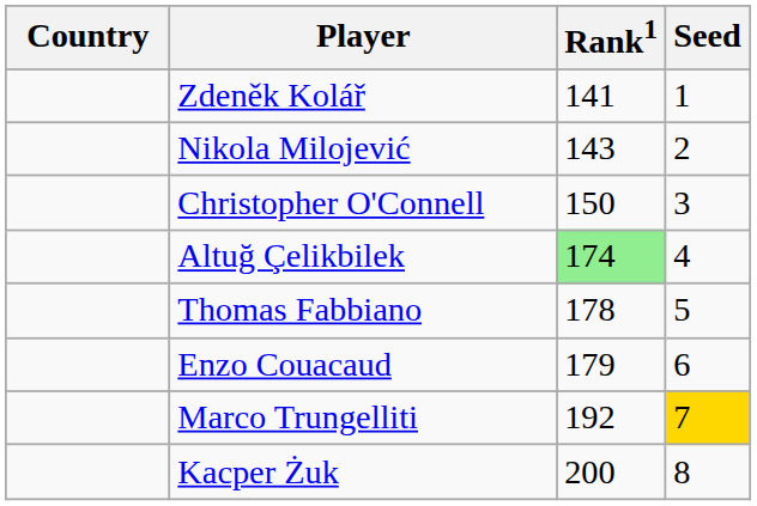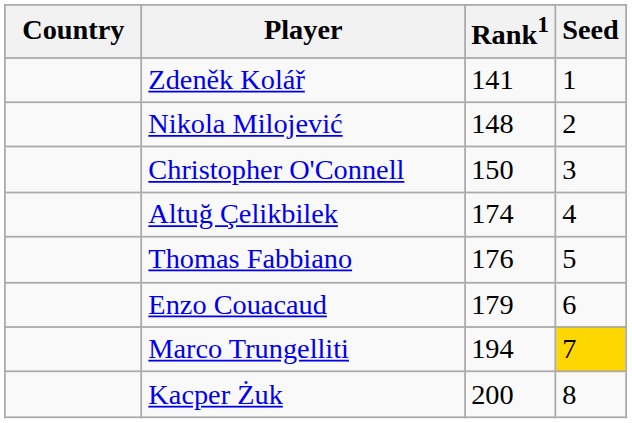Nikola Milojević | Rank1: 143 -> 148
Altuğ Çelikbilek | Rank1: lightgreen background -> no background
Thomas Fabbiano | Rank1: 178 -> 176
Marco Trungelliti | Rank1: 192 -> 194
